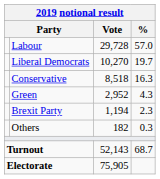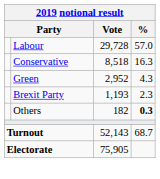- row: Liberal Democrats | 10,270 | 19.7
Brexit Party | Vote: 1,194 -> 1,193
Others | %: normal -> bold
